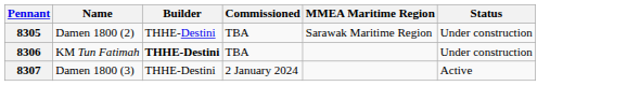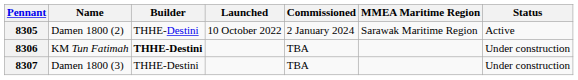+ column: Launched | 10 October 2022
8305 | Commissioned: TBA -> 2 January 2024
8305 | Status: Under construction -> Active
8307 | Commissioned: 2 January 2024 -> TBA
8307 | Status: Active -> Under construction
